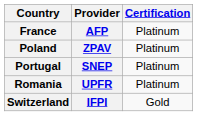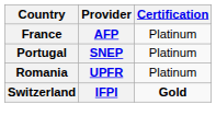- row: Poland | ZPAV | Platinum
Switzerland | Certification: normal -> bold
